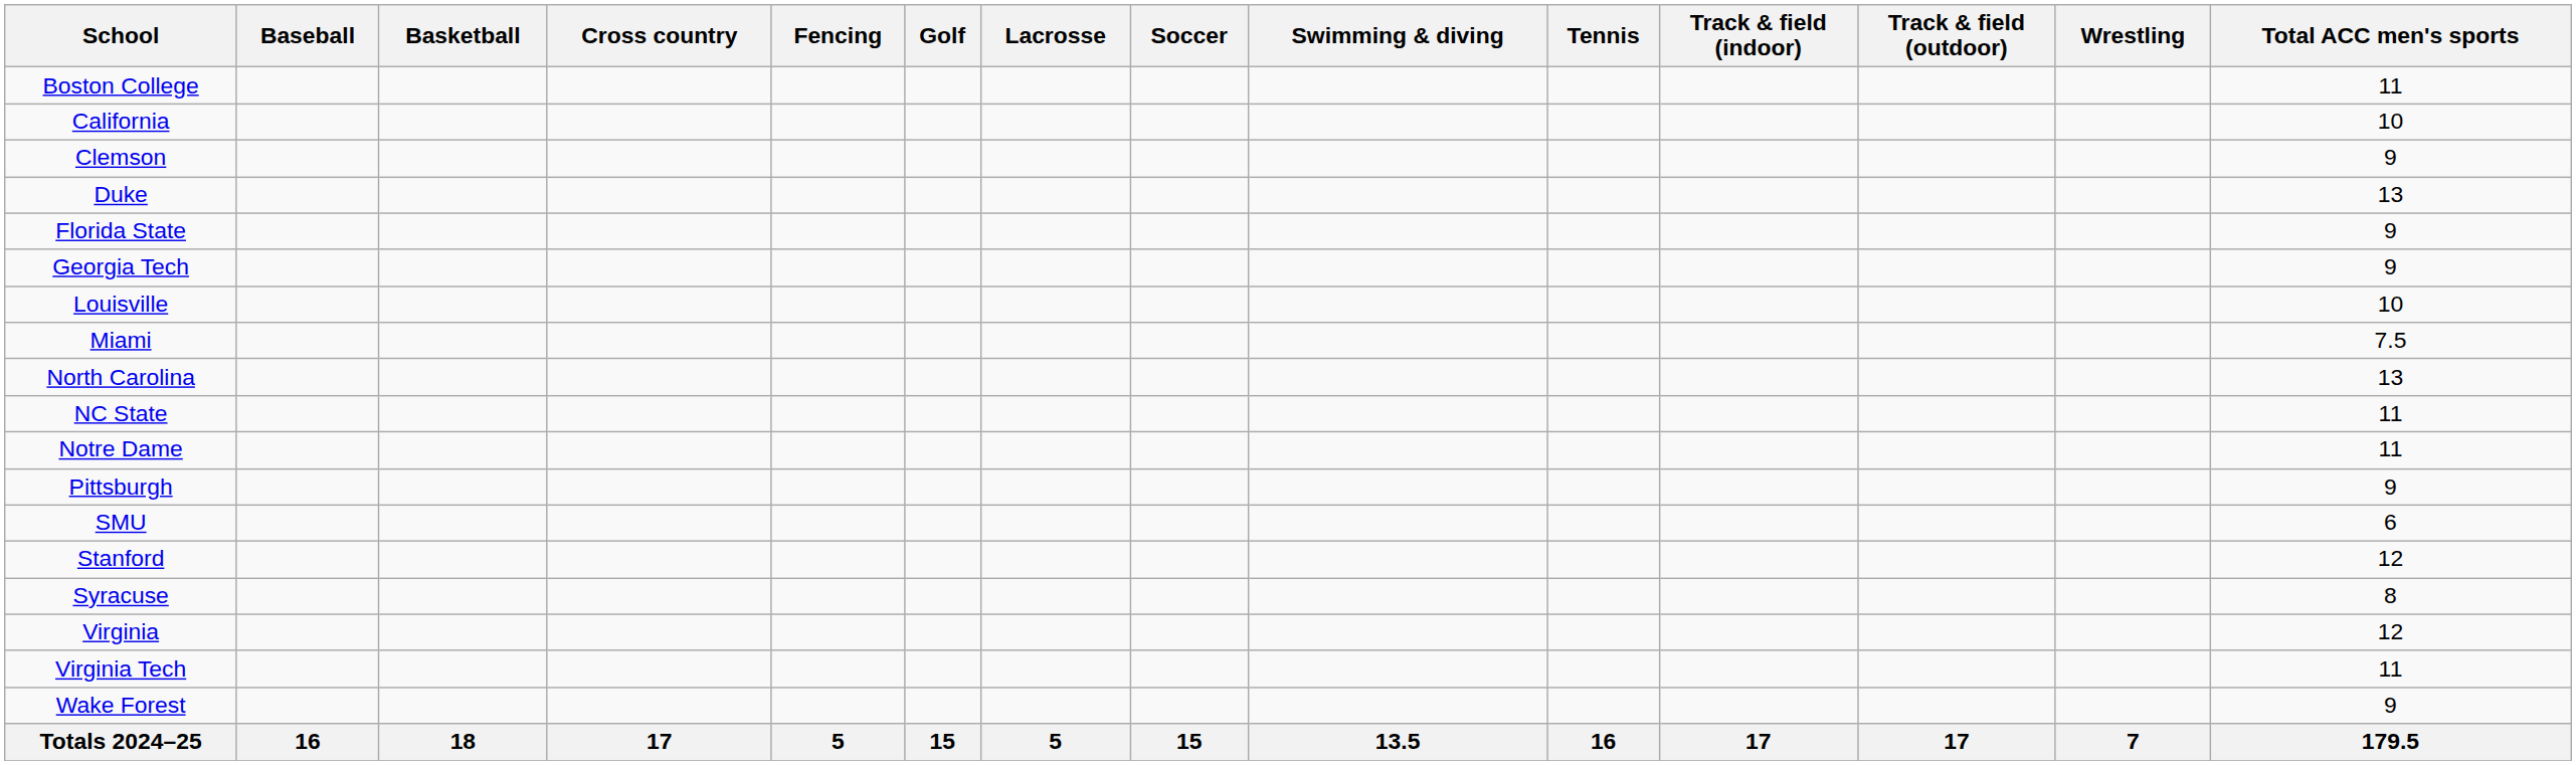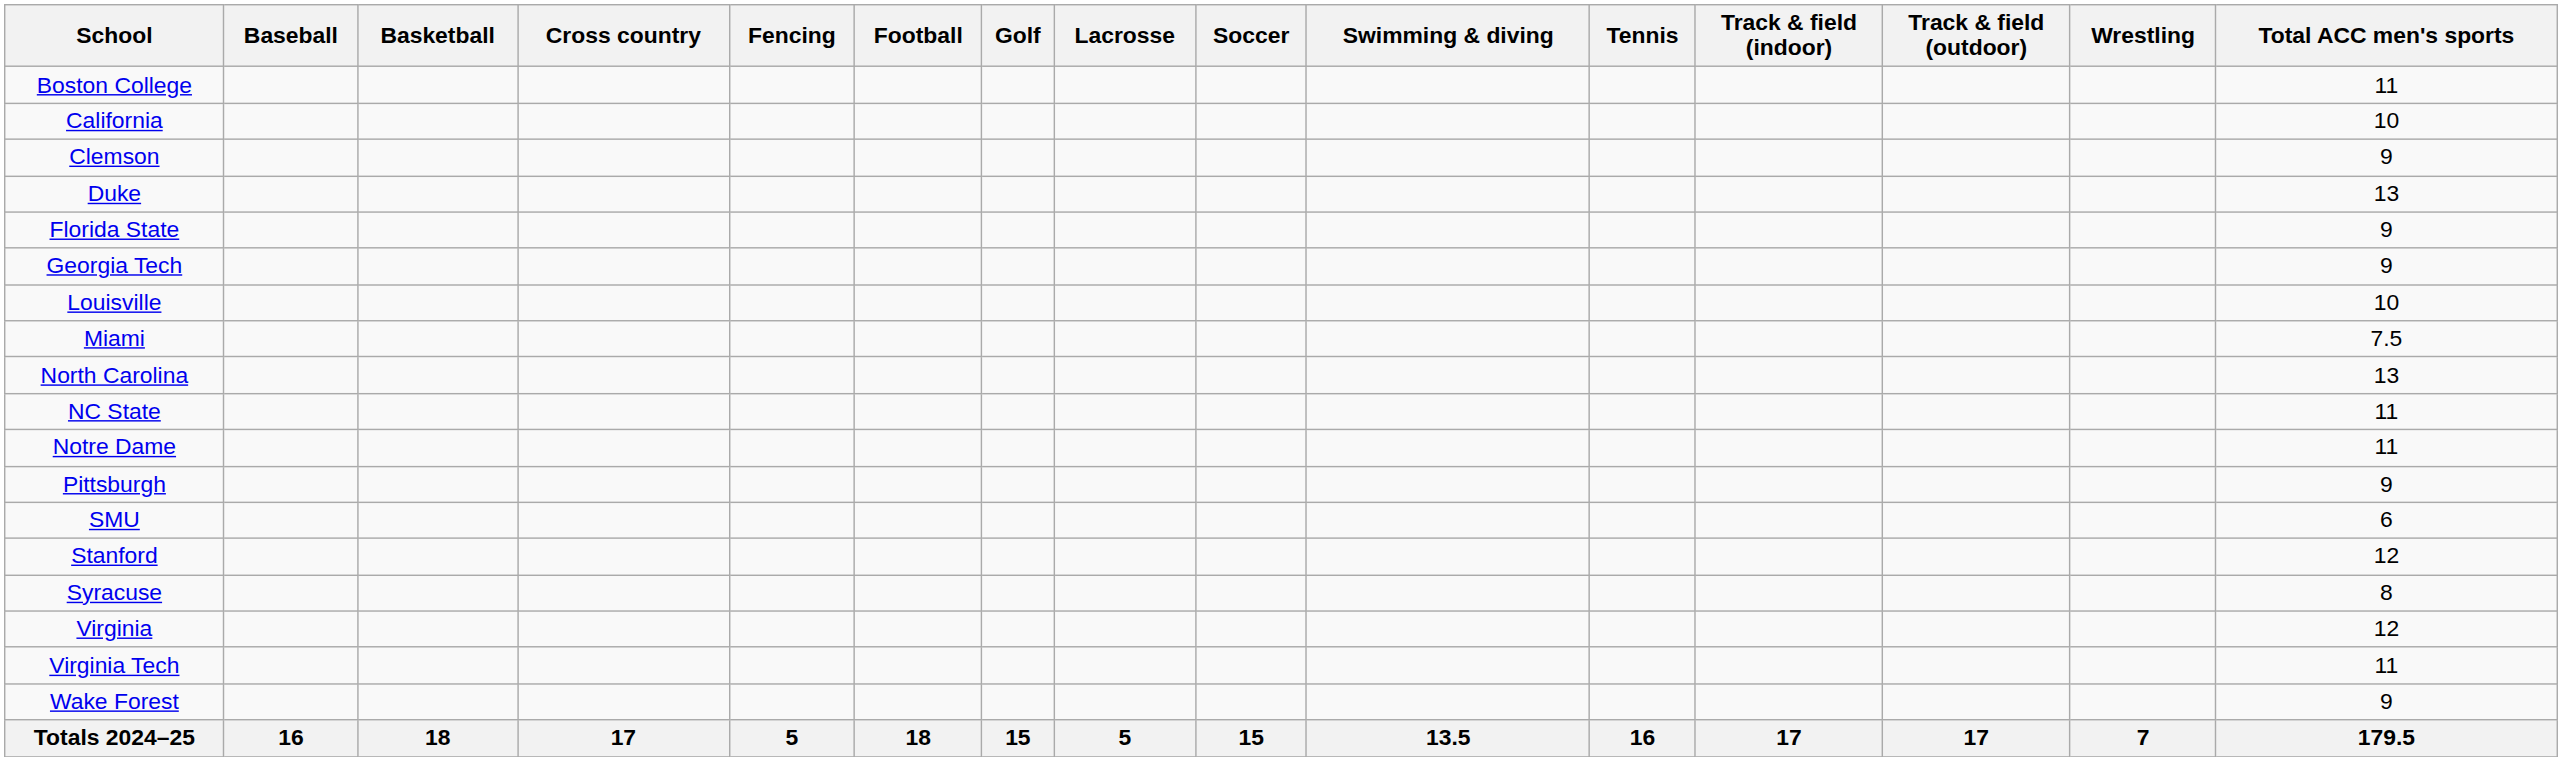+ column: Football | 18
